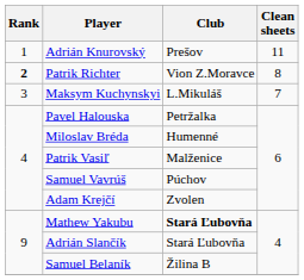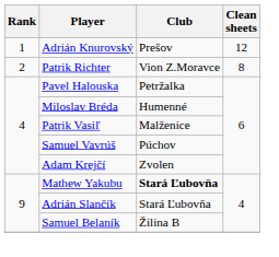Adrián Knurovský | Clean sheets: 11 -> 12
Patrik Richter | Rank: bold -> normal
- row: 3 | Maksym Kuchynskyi | L.Mikuláš | 7
